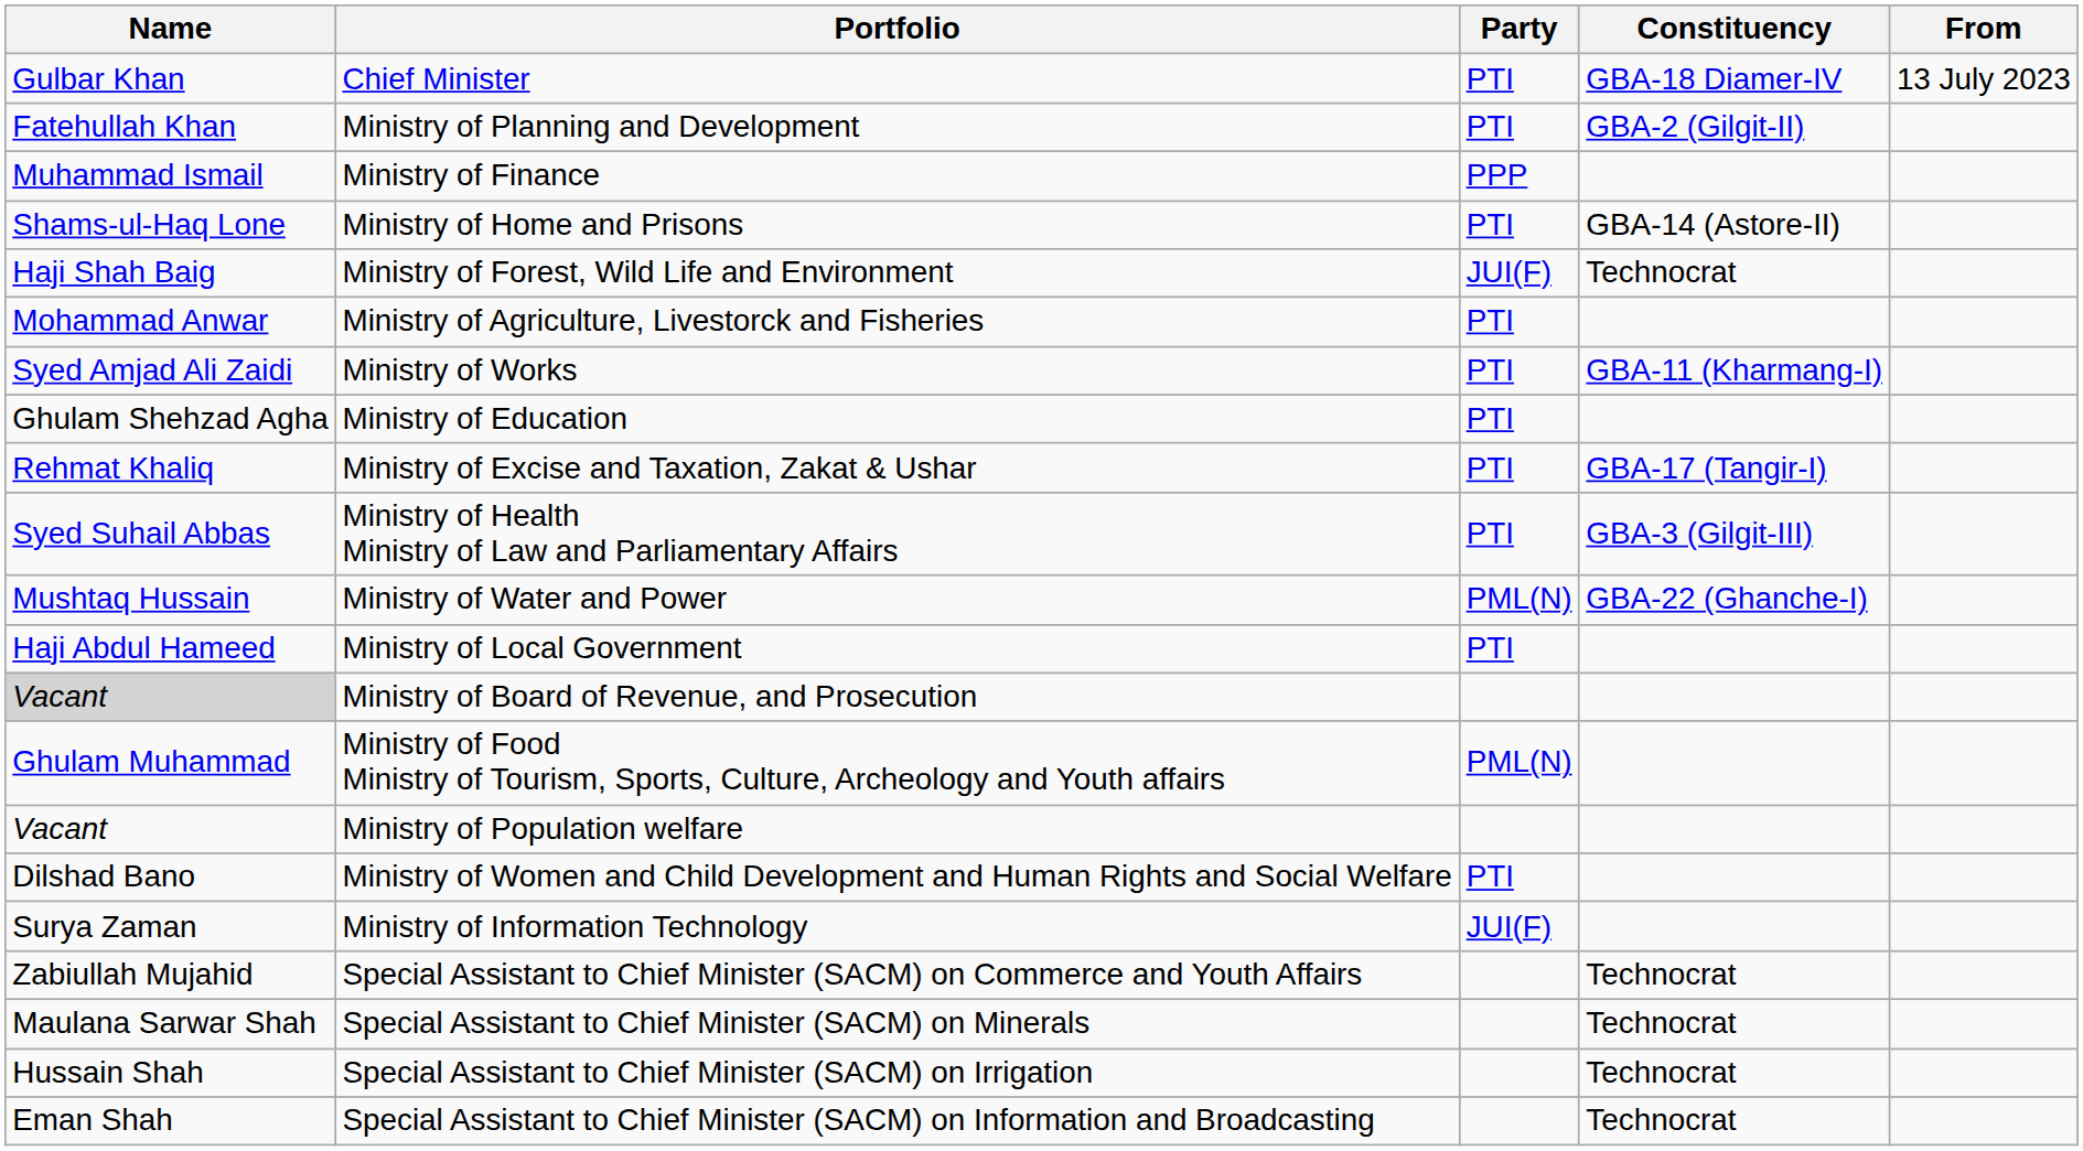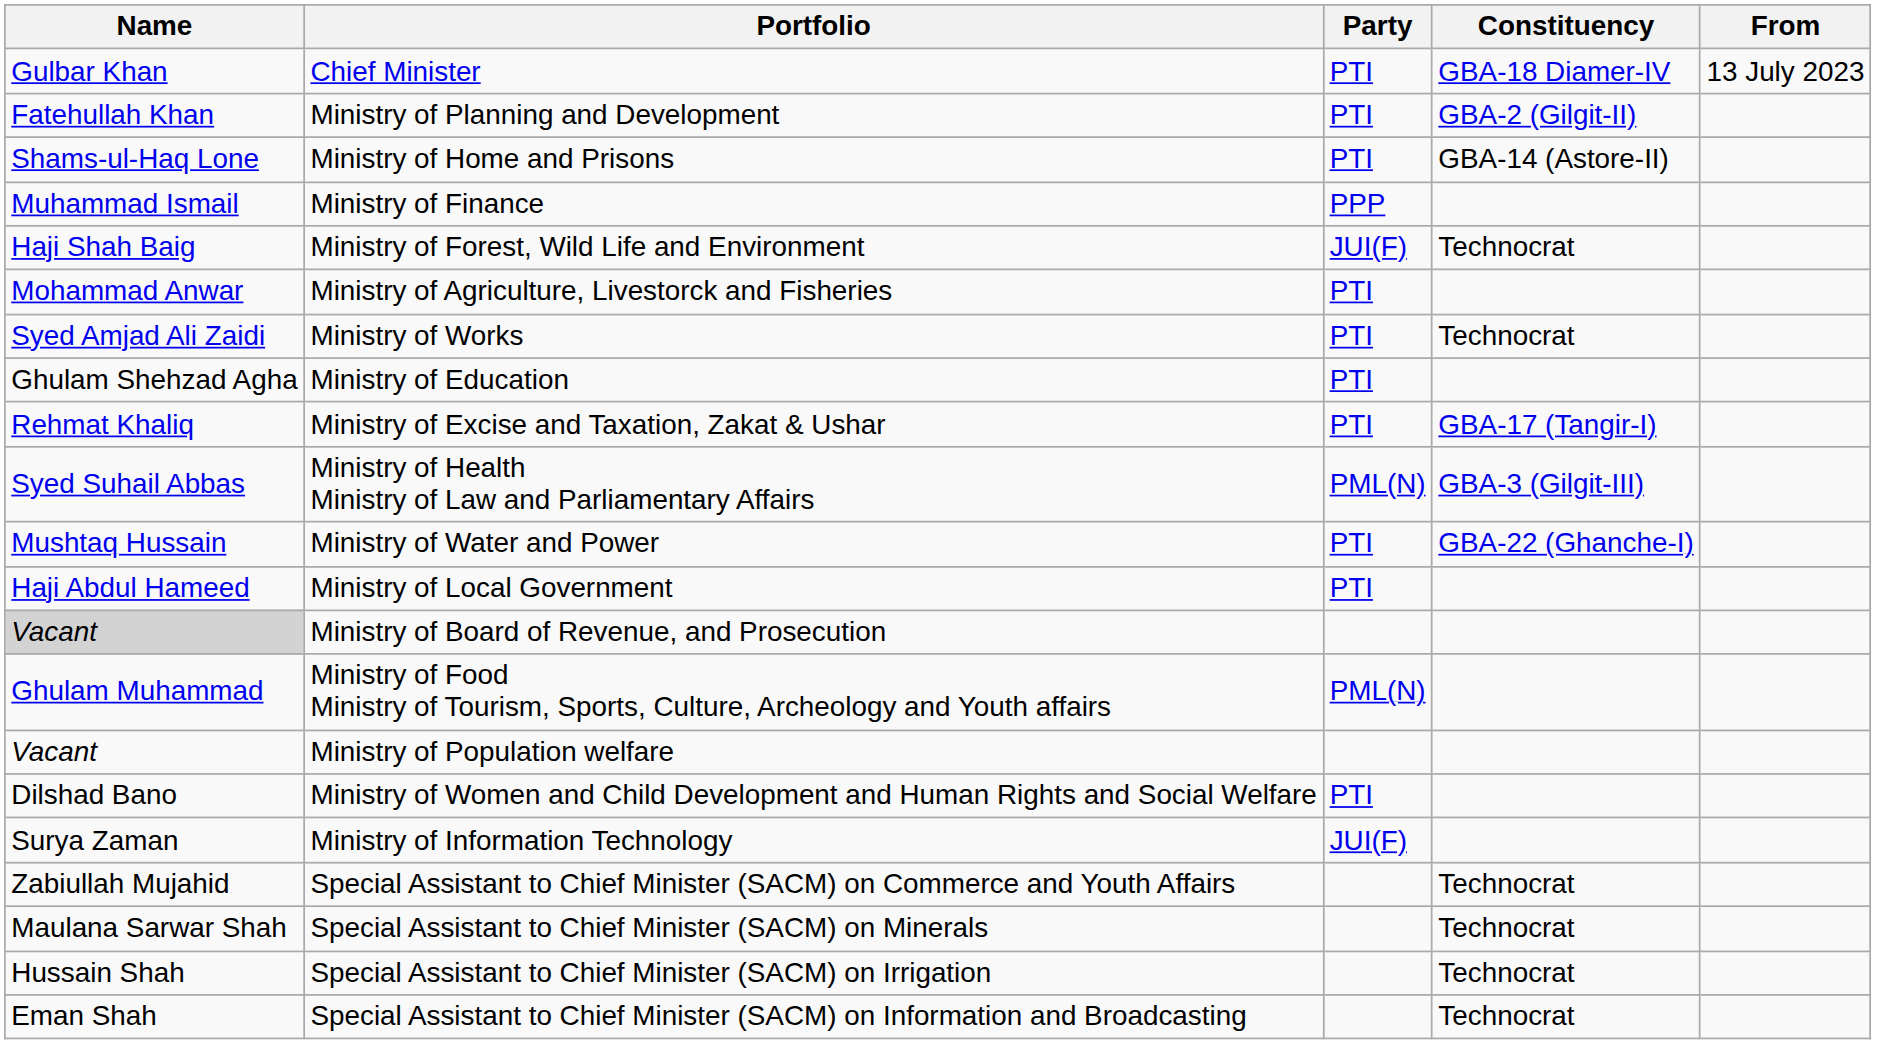rows swapped: Ministry of Finance <-> Ministry of Home and Prisons
Ministry of Works | Constituency: GBA-11 (Kharmang-I) -> Technocrat
Ministry of Health Ministry of Law and Parliamentary Affairs | Party: PTI -> PML(N)
Ministry of Water and Power | Party: PML(N) -> PTI
